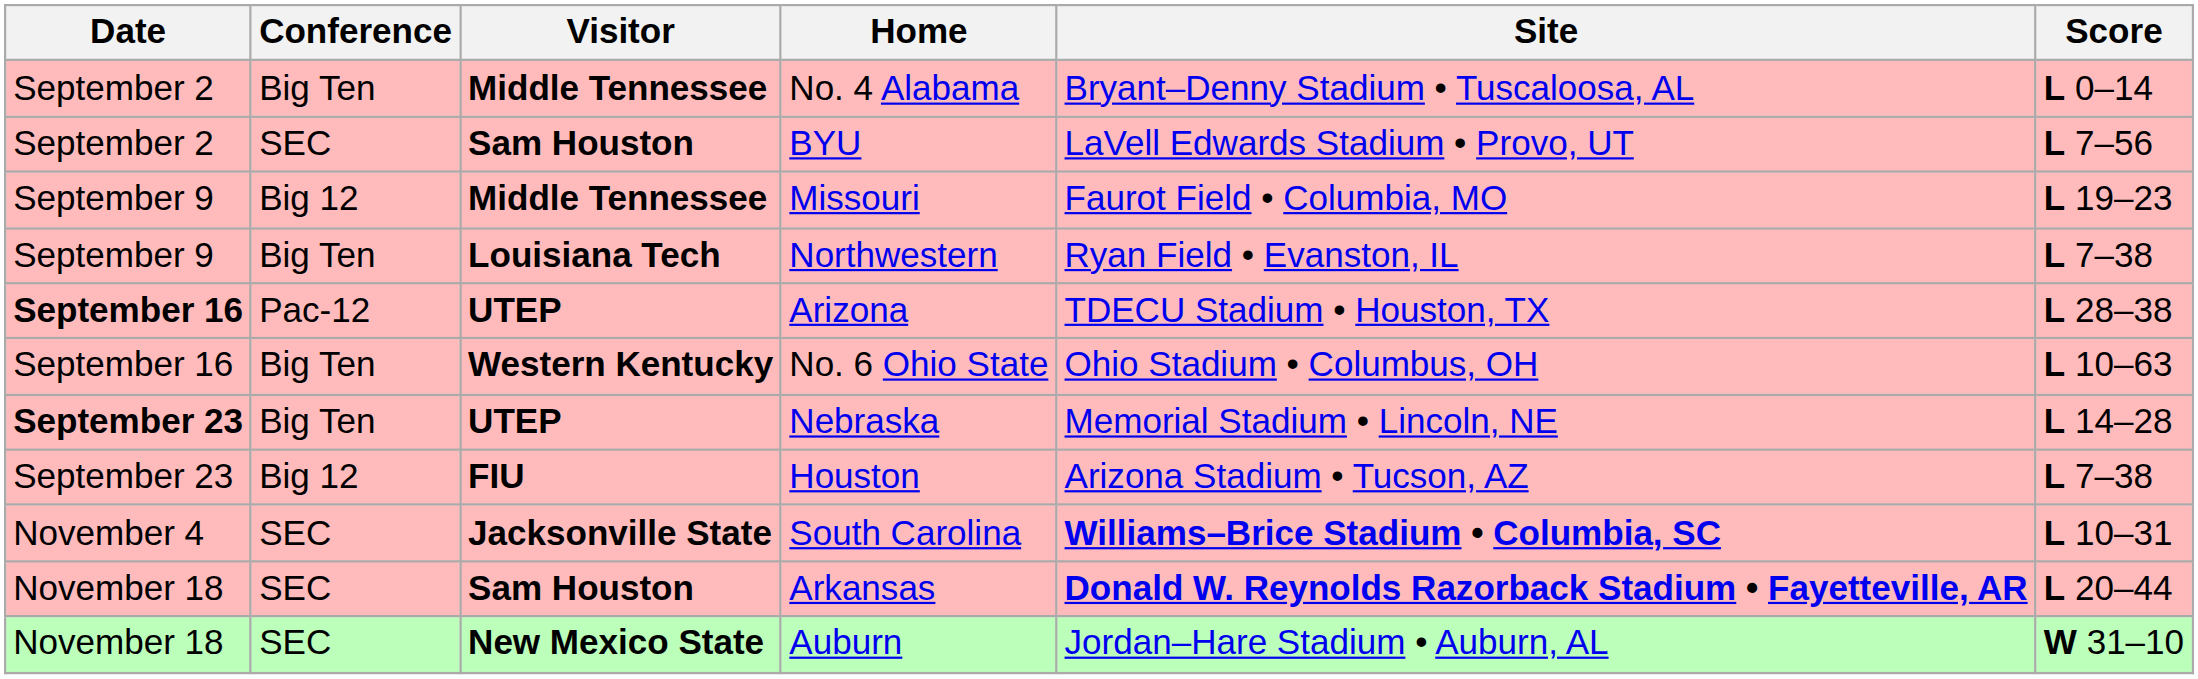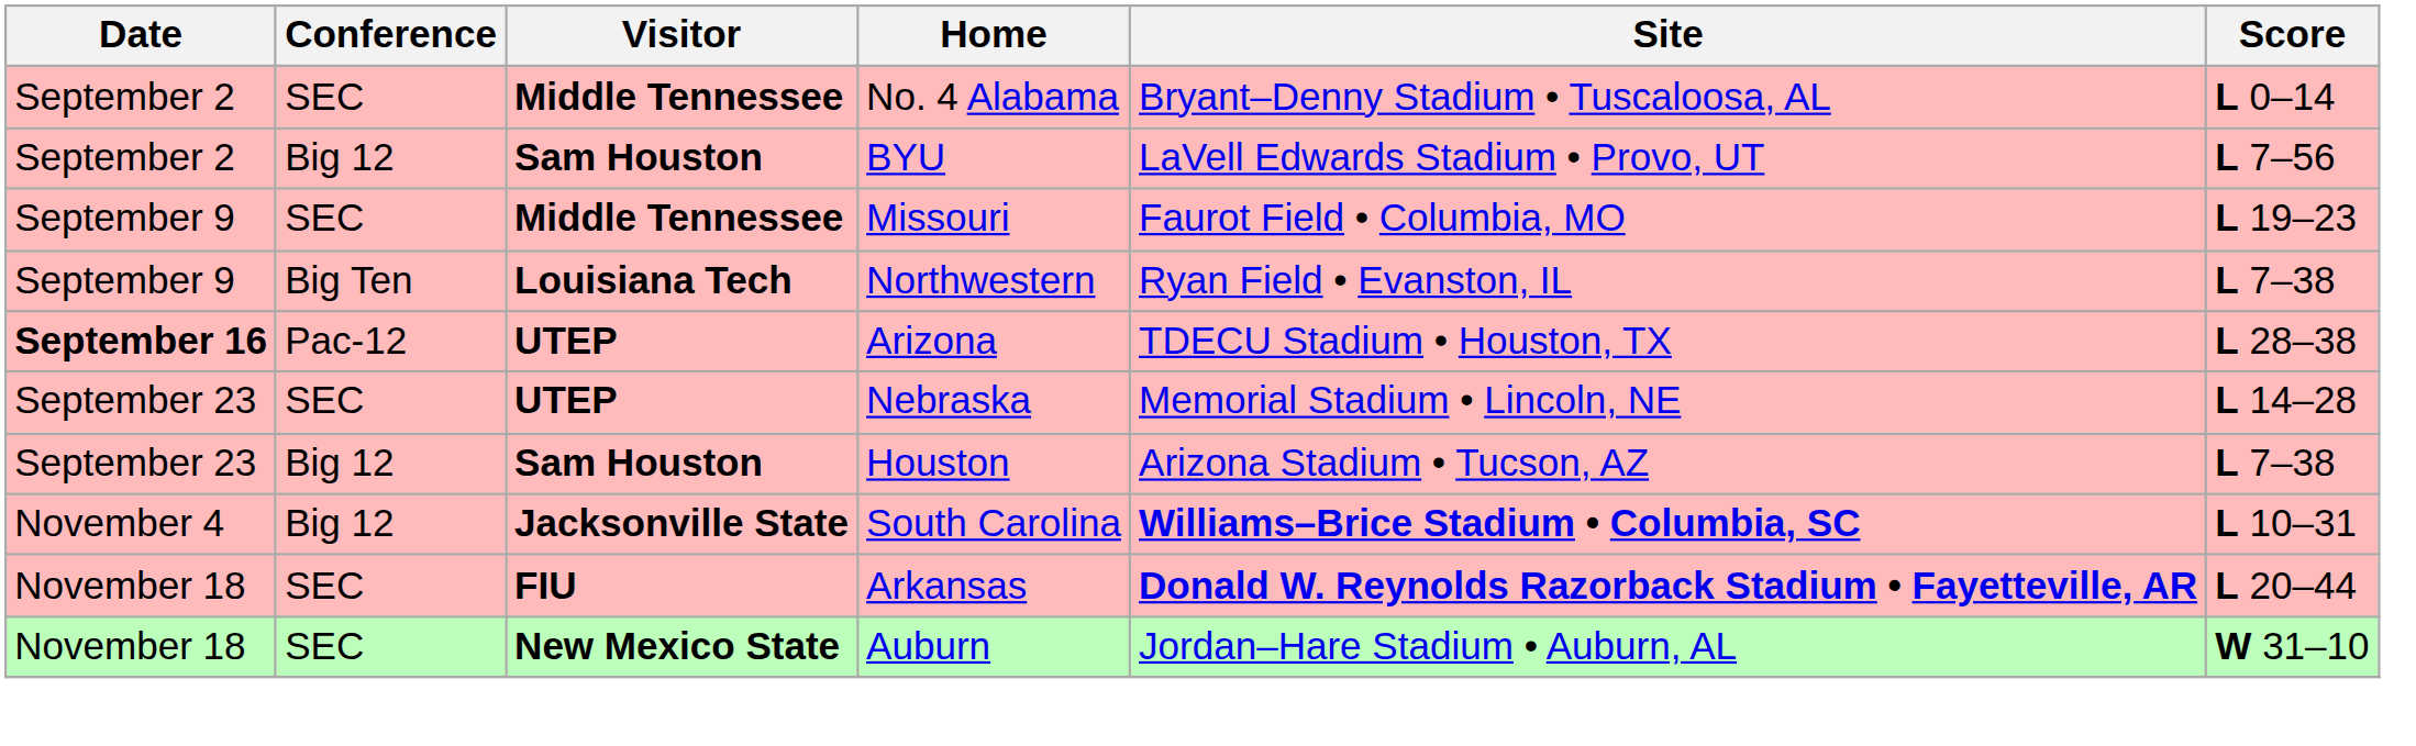No. 4 Alabama | Conference: Big Ten -> SEC
BYU | Conference: SEC -> Big 12
Missouri | Conference: Big 12 -> SEC
- row: September 16 | Big Ten | Western Kentucky | No. 6 Ohio State | Ohio Stadium • Columbus, OH | L 10–63
Nebraska | Date: bold -> normal
Nebraska | Conference: Big Ten -> SEC
Houston | Visitor: FIU -> Sam Houston
South Carolina | Conference: SEC -> Big 12
Arkansas | Visitor: Sam Houston -> FIU
